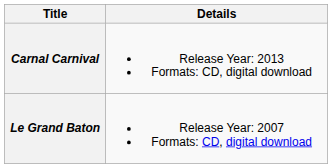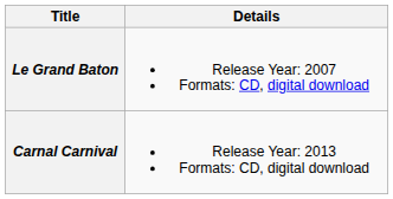rows swapped: Le Grand Baton <-> Carnal Carnival
